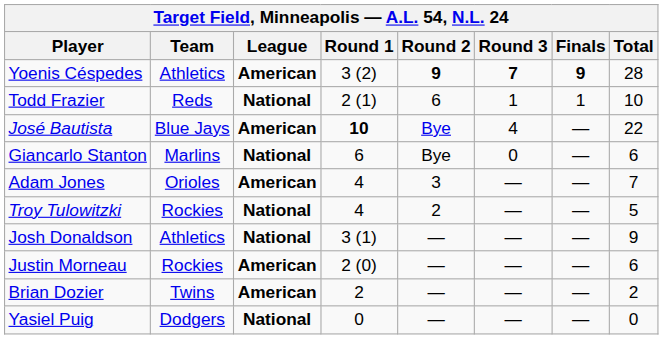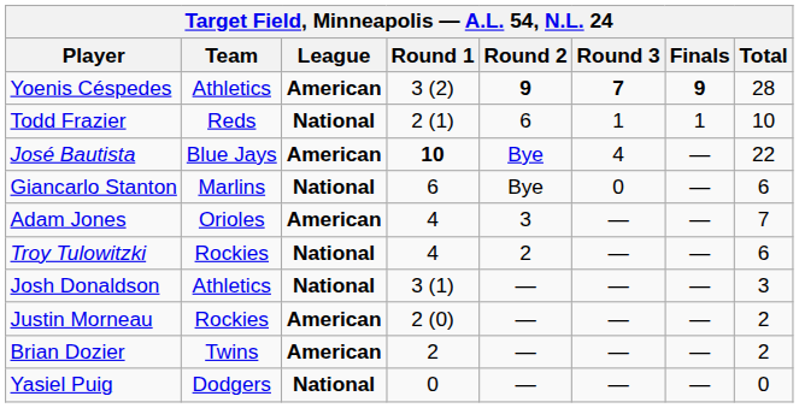Troy Tulowitzki | Total: 5 -> 6
Josh Donaldson | Total: 9 -> 3
Justin Morneau | Total: 6 -> 2
